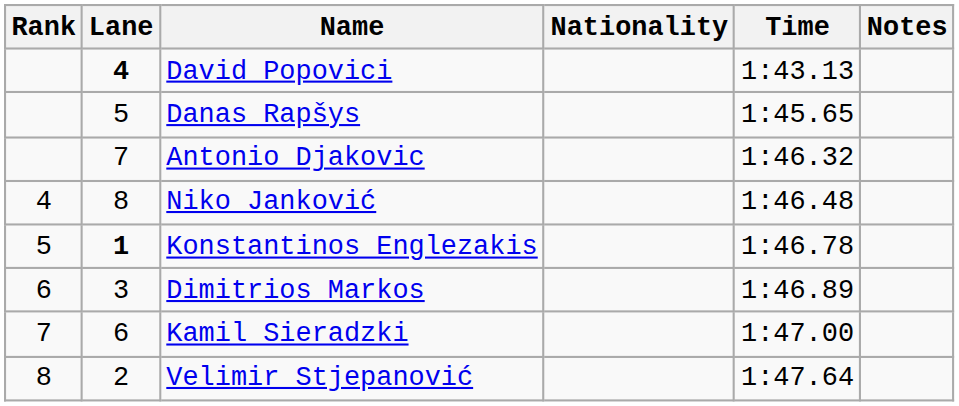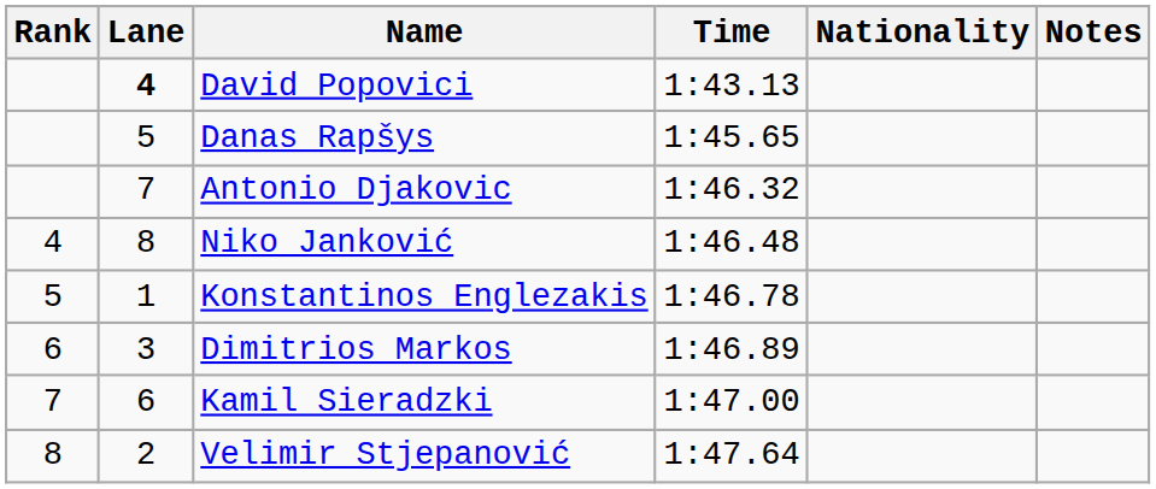columns swapped: Nationality <-> Time
Konstantinos Englezakis | Lane: bold -> normal
